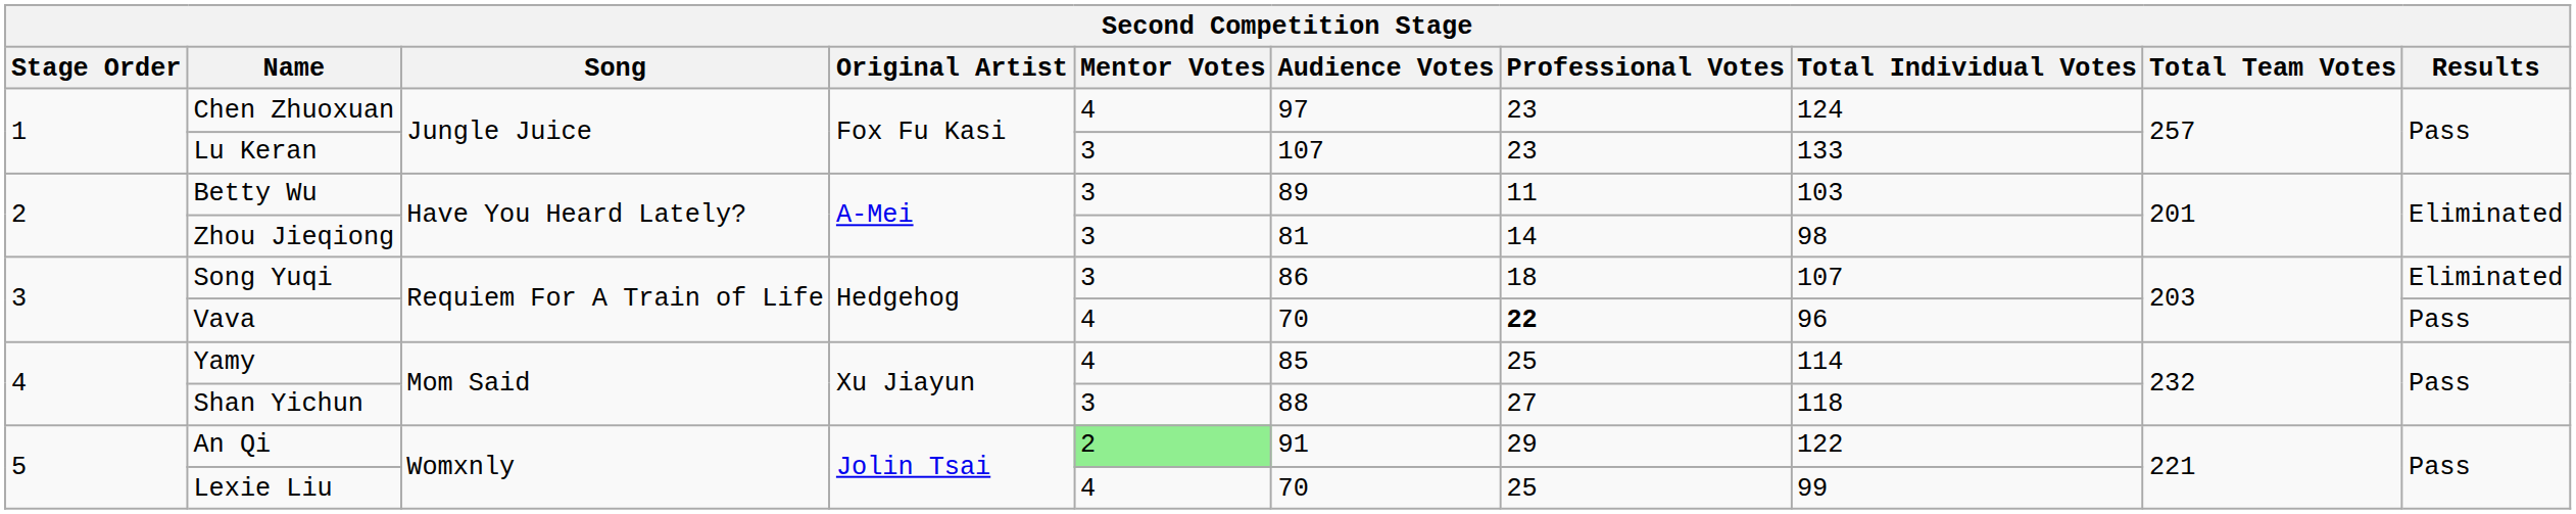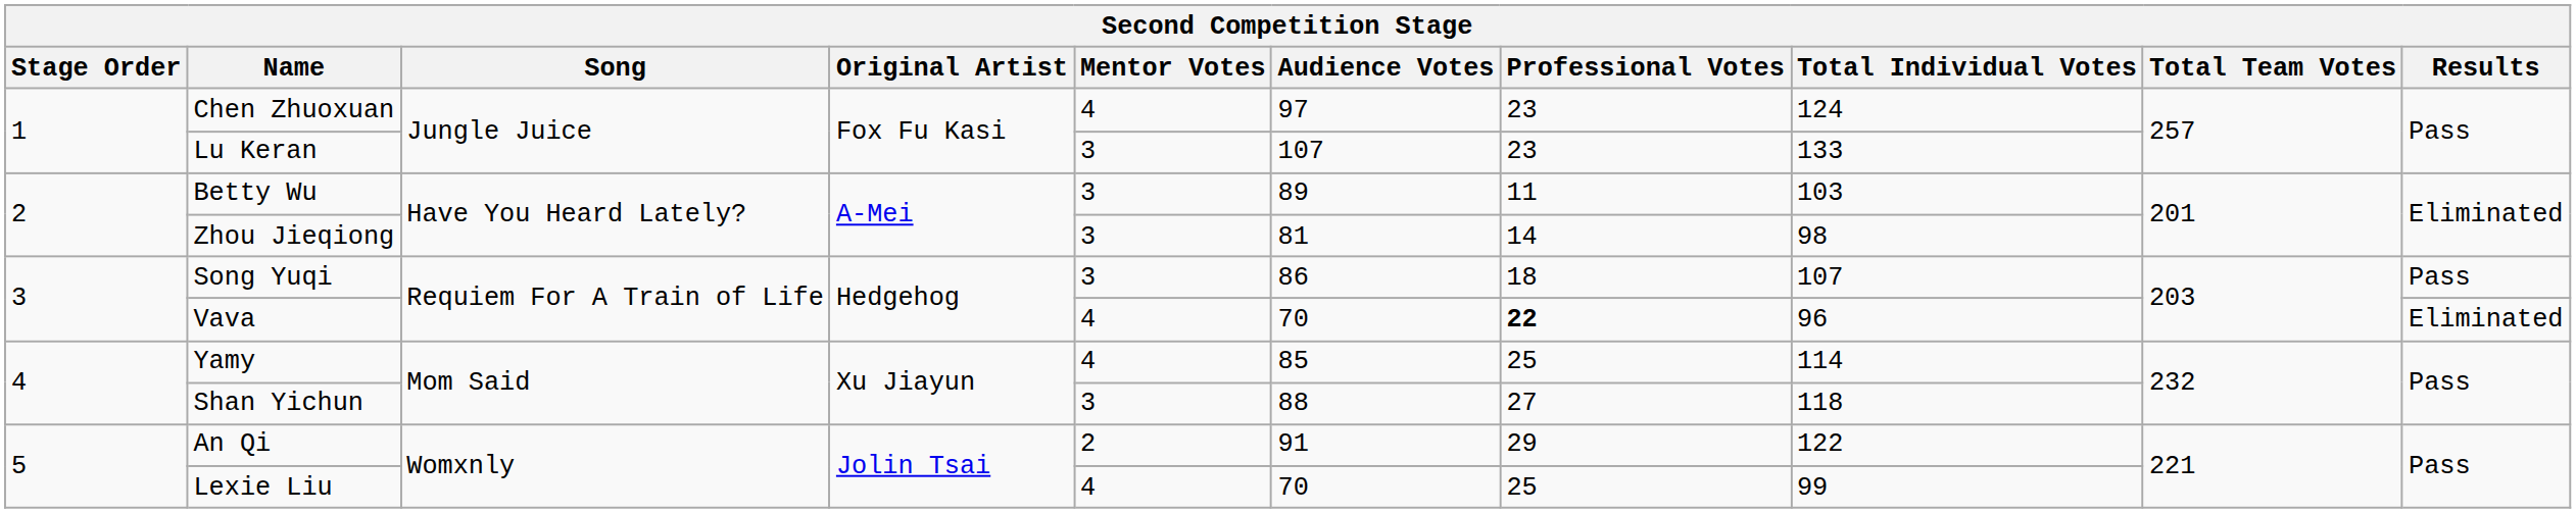Song Yuqi | Results: Eliminated -> Pass
Vava | Results: Pass -> Eliminated
An Qi | Mentor Votes: lightgreen background -> no background
